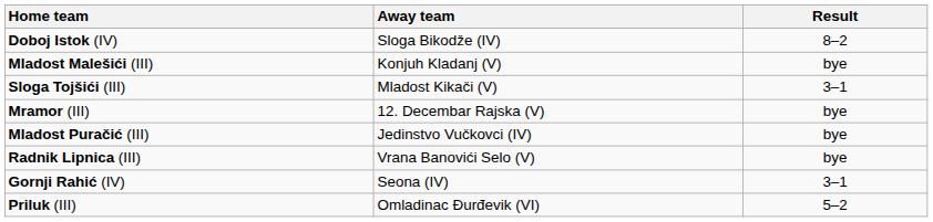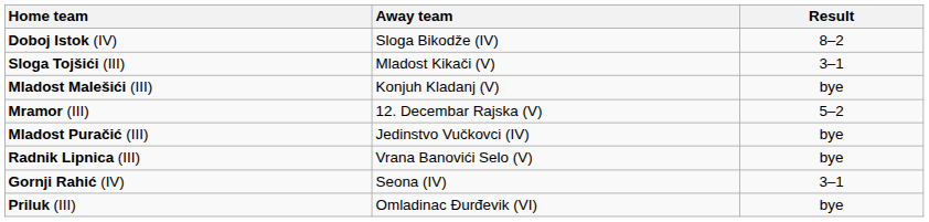rows swapped: Mladost Malešići (III) <-> Sloga Tojšići (III)
Mramor (III) | Result: bye -> 5–2
Priluk (III) | Result: 5–2 -> bye
